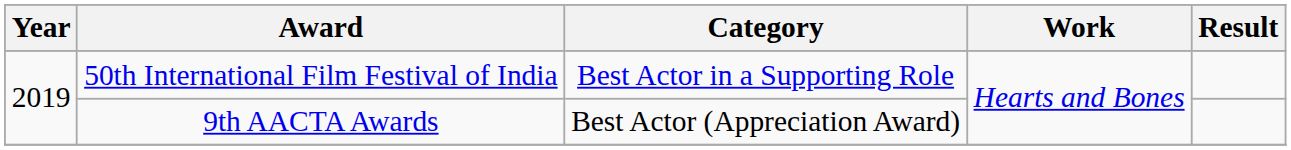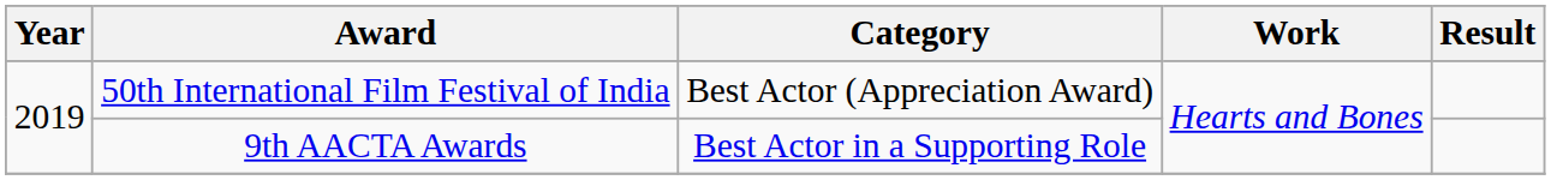50th International Film Festival of India | Category: Best Actor in a Supporting Role -> Best Actor (Appreciation Award)
9th AACTA Awards | Category: Best Actor (Appreciation Award) -> Best Actor in a Supporting Role
